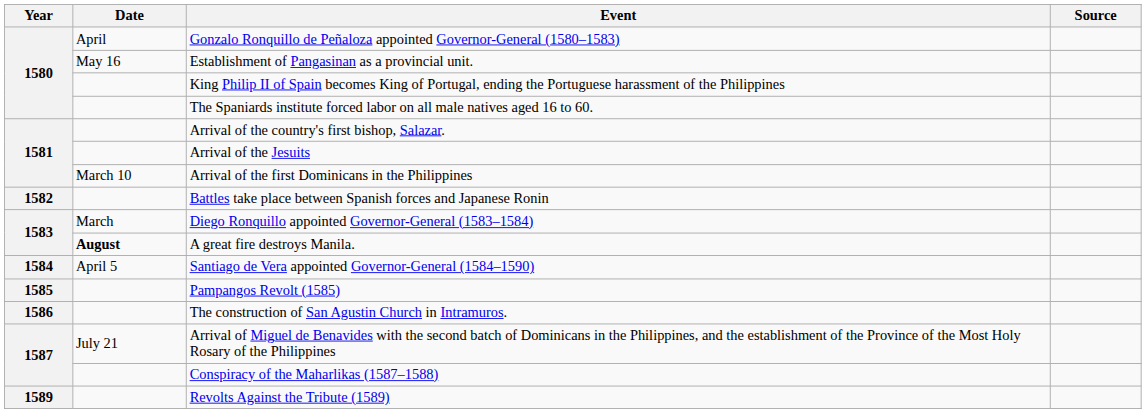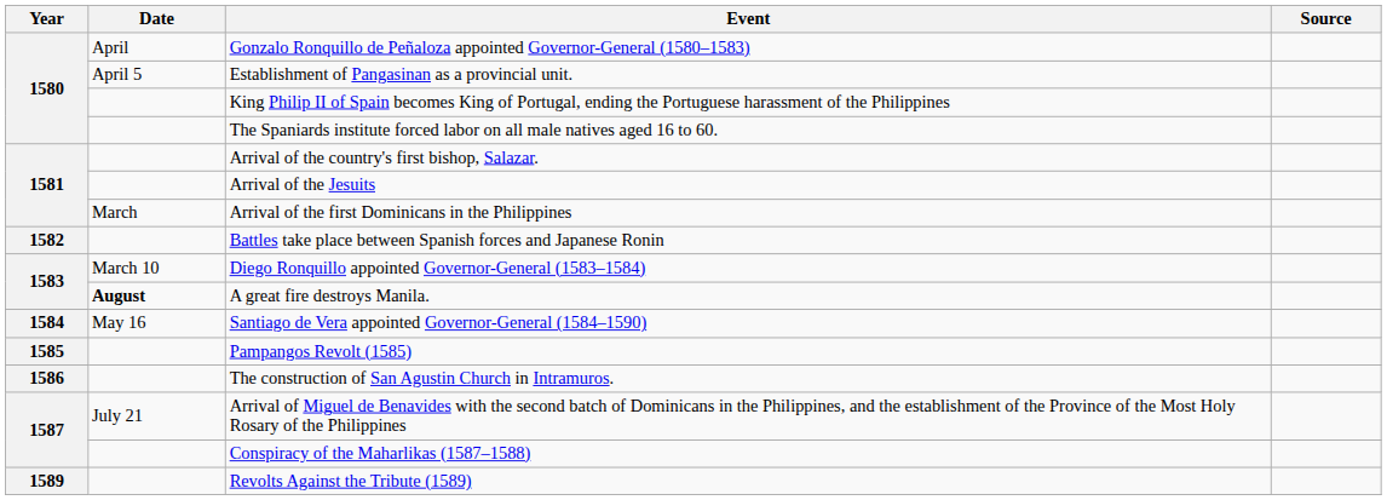Establishment of Pangasinan as a provincial unit. | Date: May 16 -> April 5
Arrival of the first Dominicans in the Philippines | Date: March 10 -> March
Diego Ronquillo appointed Governor-General (1583–1584) | Date: March -> March 10
Santiago de Vera appointed Governor-General (1584–1590) | Date: April 5 -> May 16
